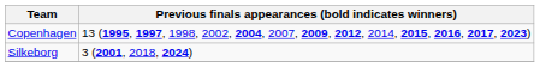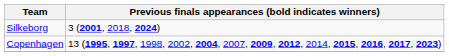rows swapped: Silkeborg <-> Copenhagen
